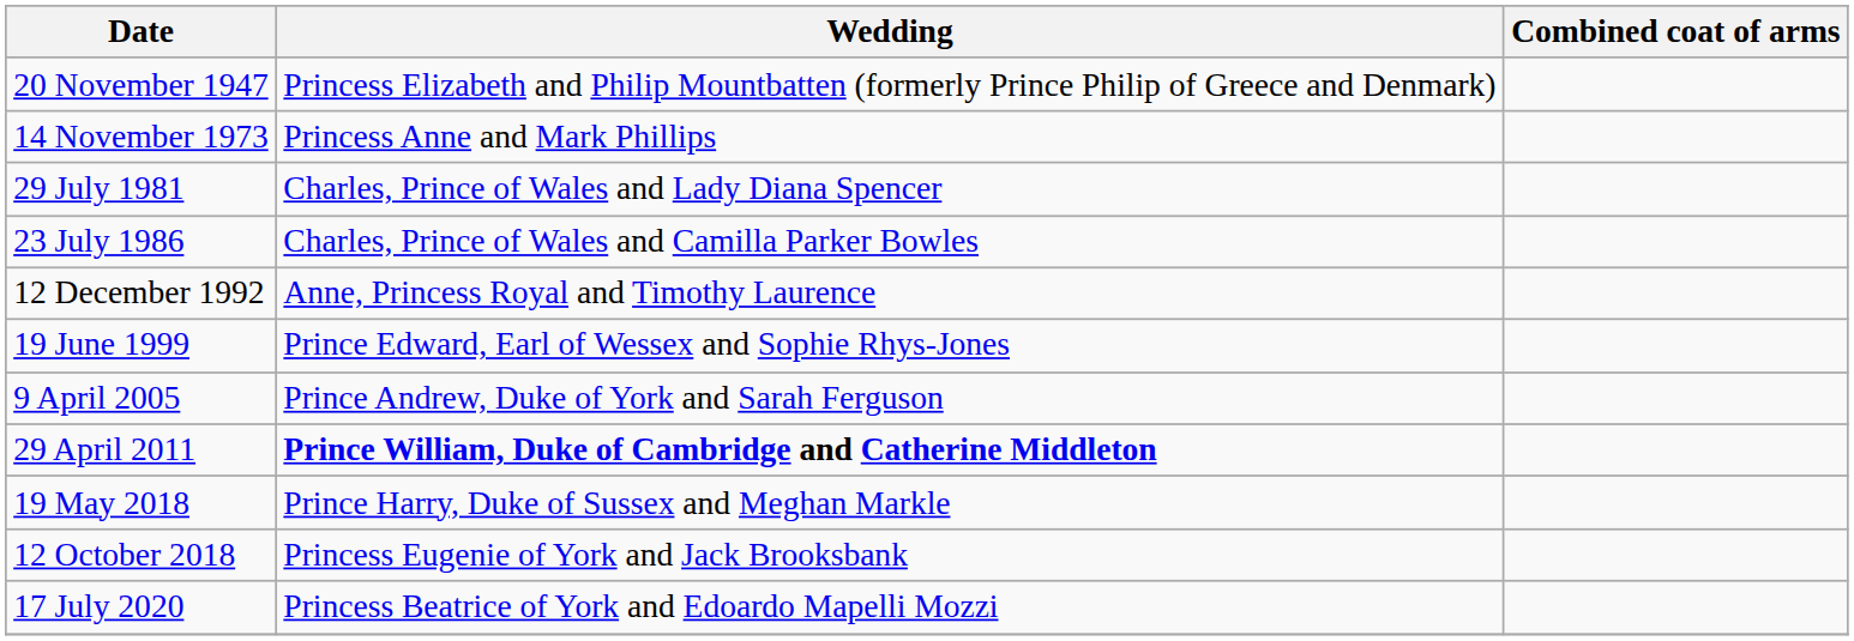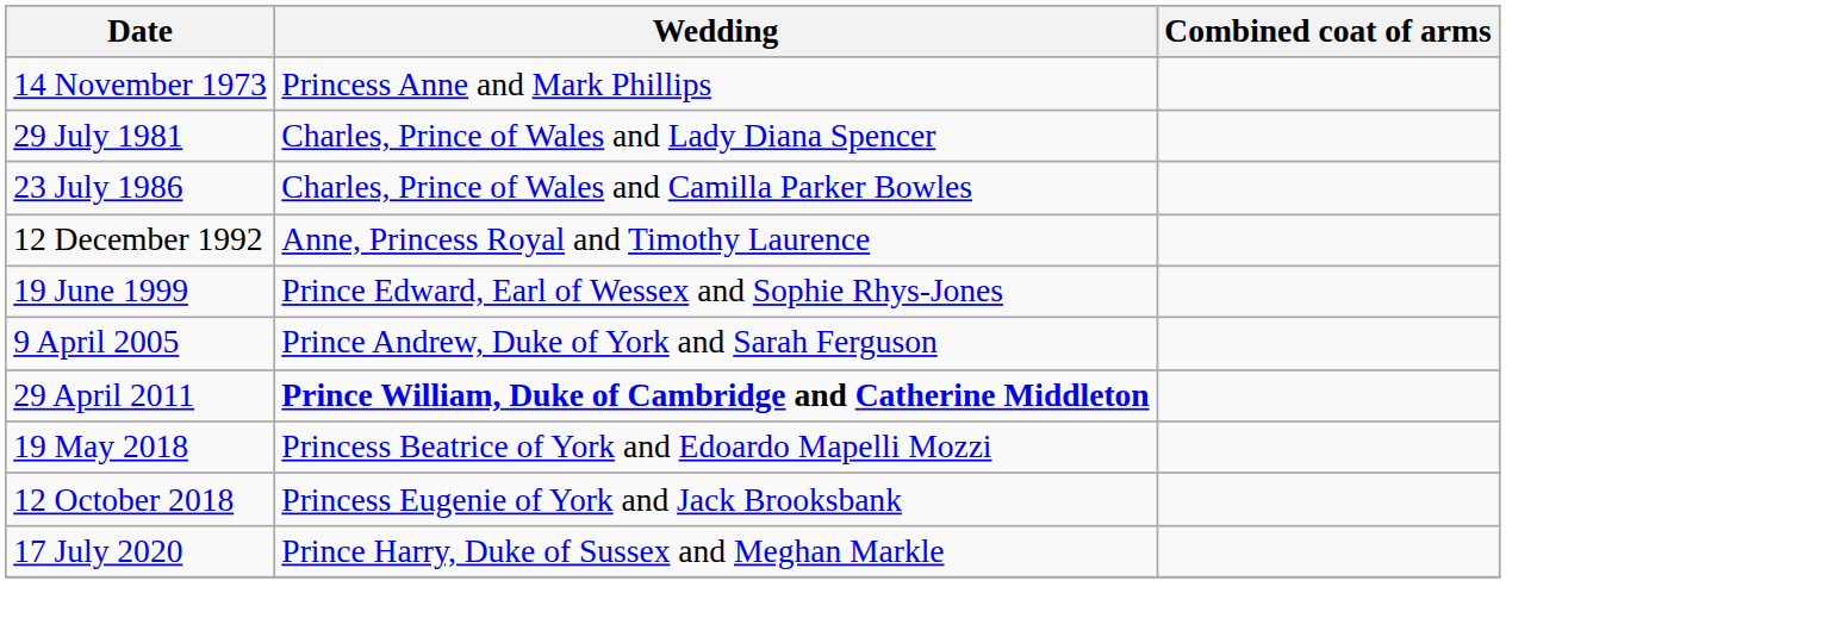- row: 20 November 1947 | Princess Elizabeth and Philip Mountbatten (formerly Prince Philip of Greece and Denmark)
19 May 2018 | Wedding: Prince Harry, Duke of Sussex and Meghan Markle -> Princess Beatrice of York and Edoardo Mapelli Mozzi
17 July 2020 | Wedding: Princess Beatrice of York and Edoardo Mapelli Mozzi -> Prince Harry, Duke of Sussex and Meghan Markle
